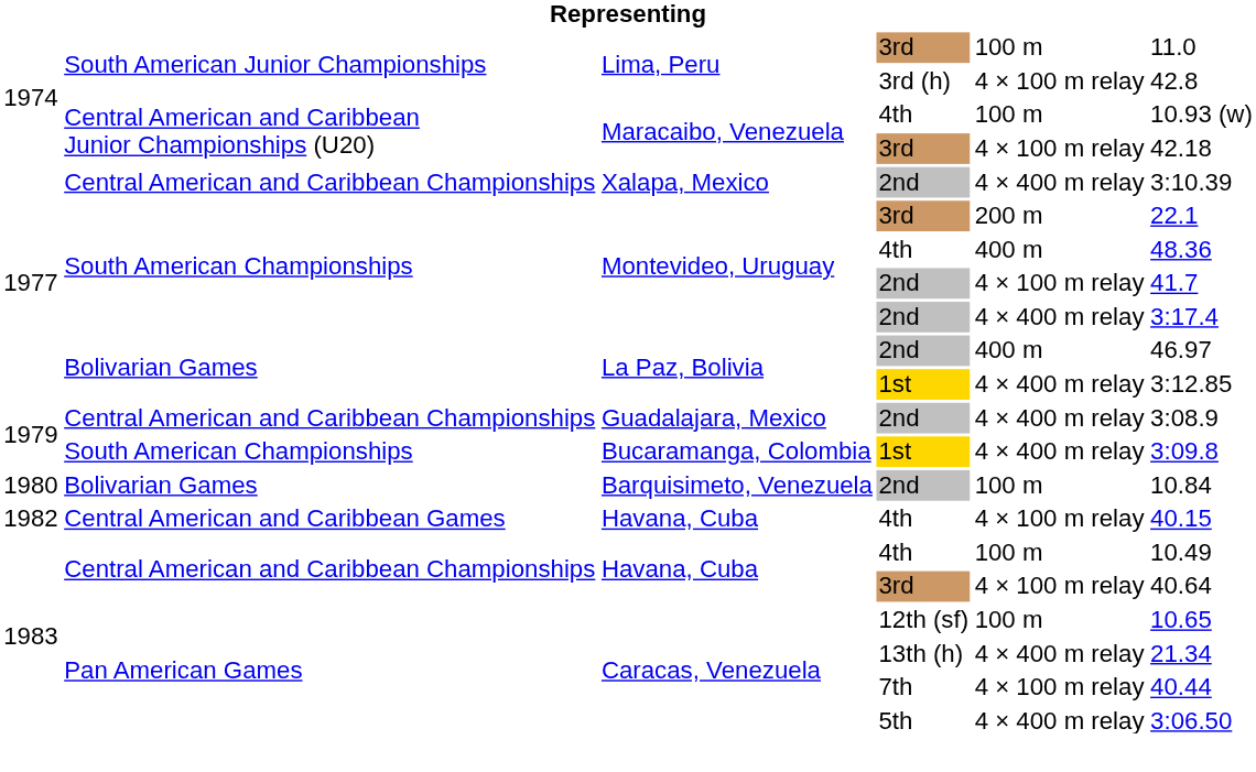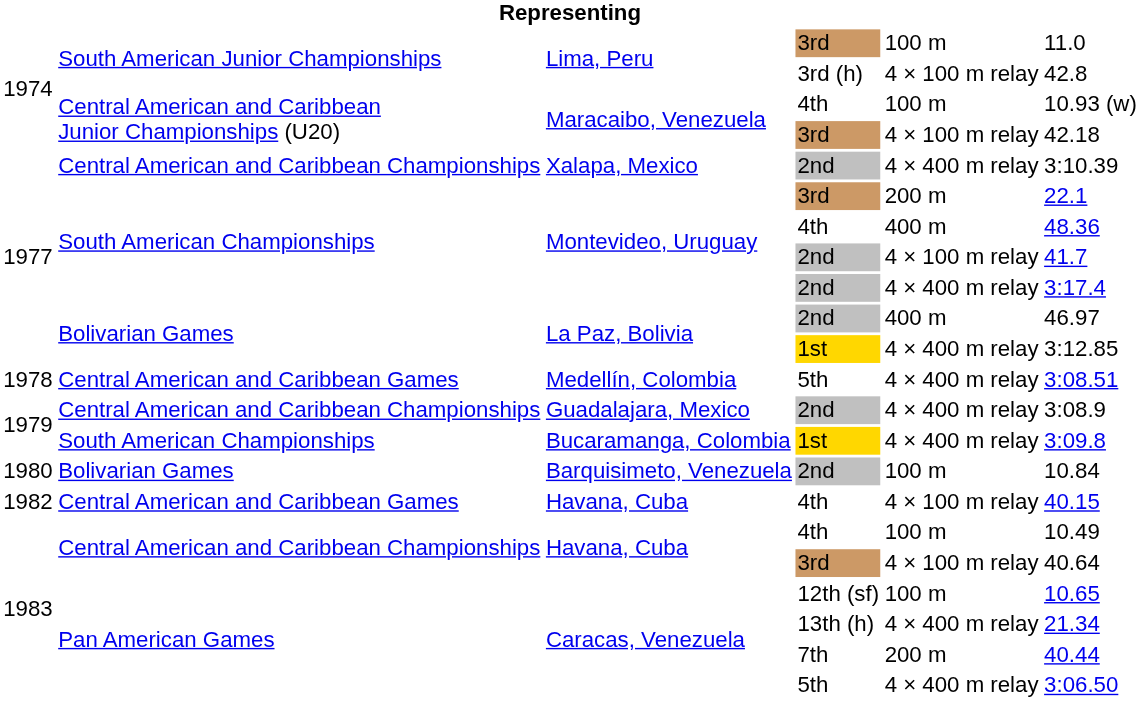+ row: 1978 | Central American and Caribbean Games | Medellín, Colombia | 5th | 4 × 400 m relay | 3:08.51
Caracas, Venezuela / 7th | column 5: 4 × 100 m relay -> 200 m
